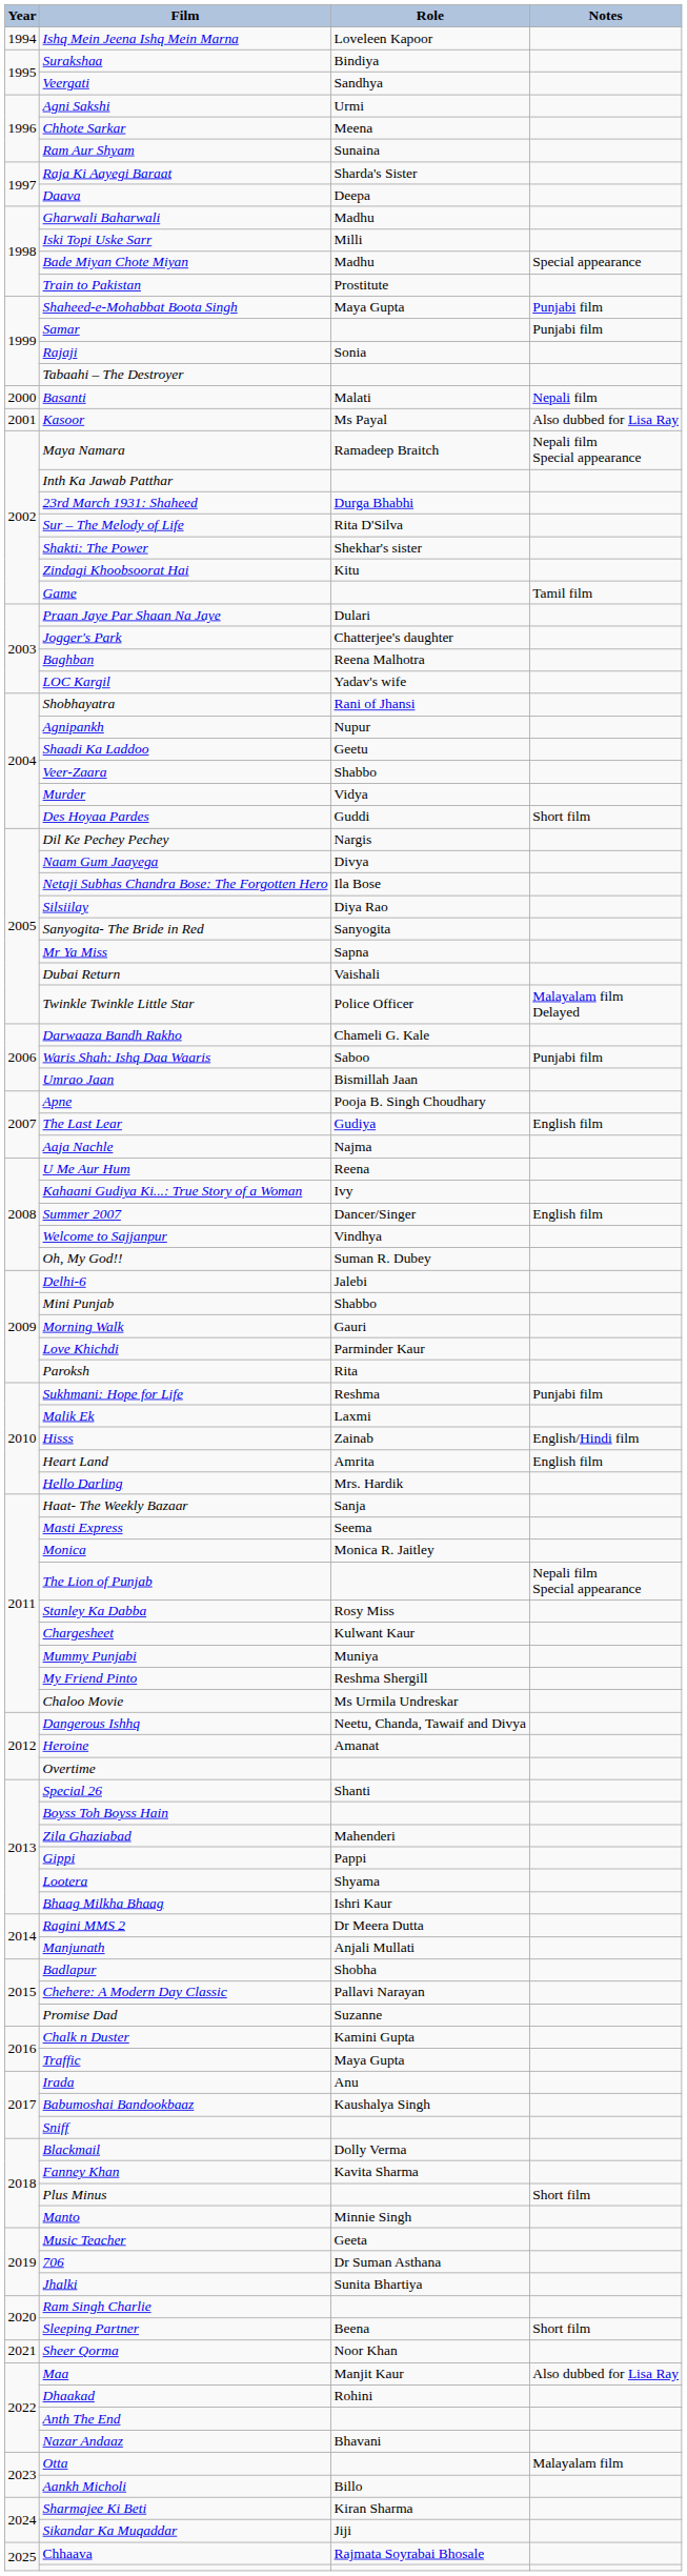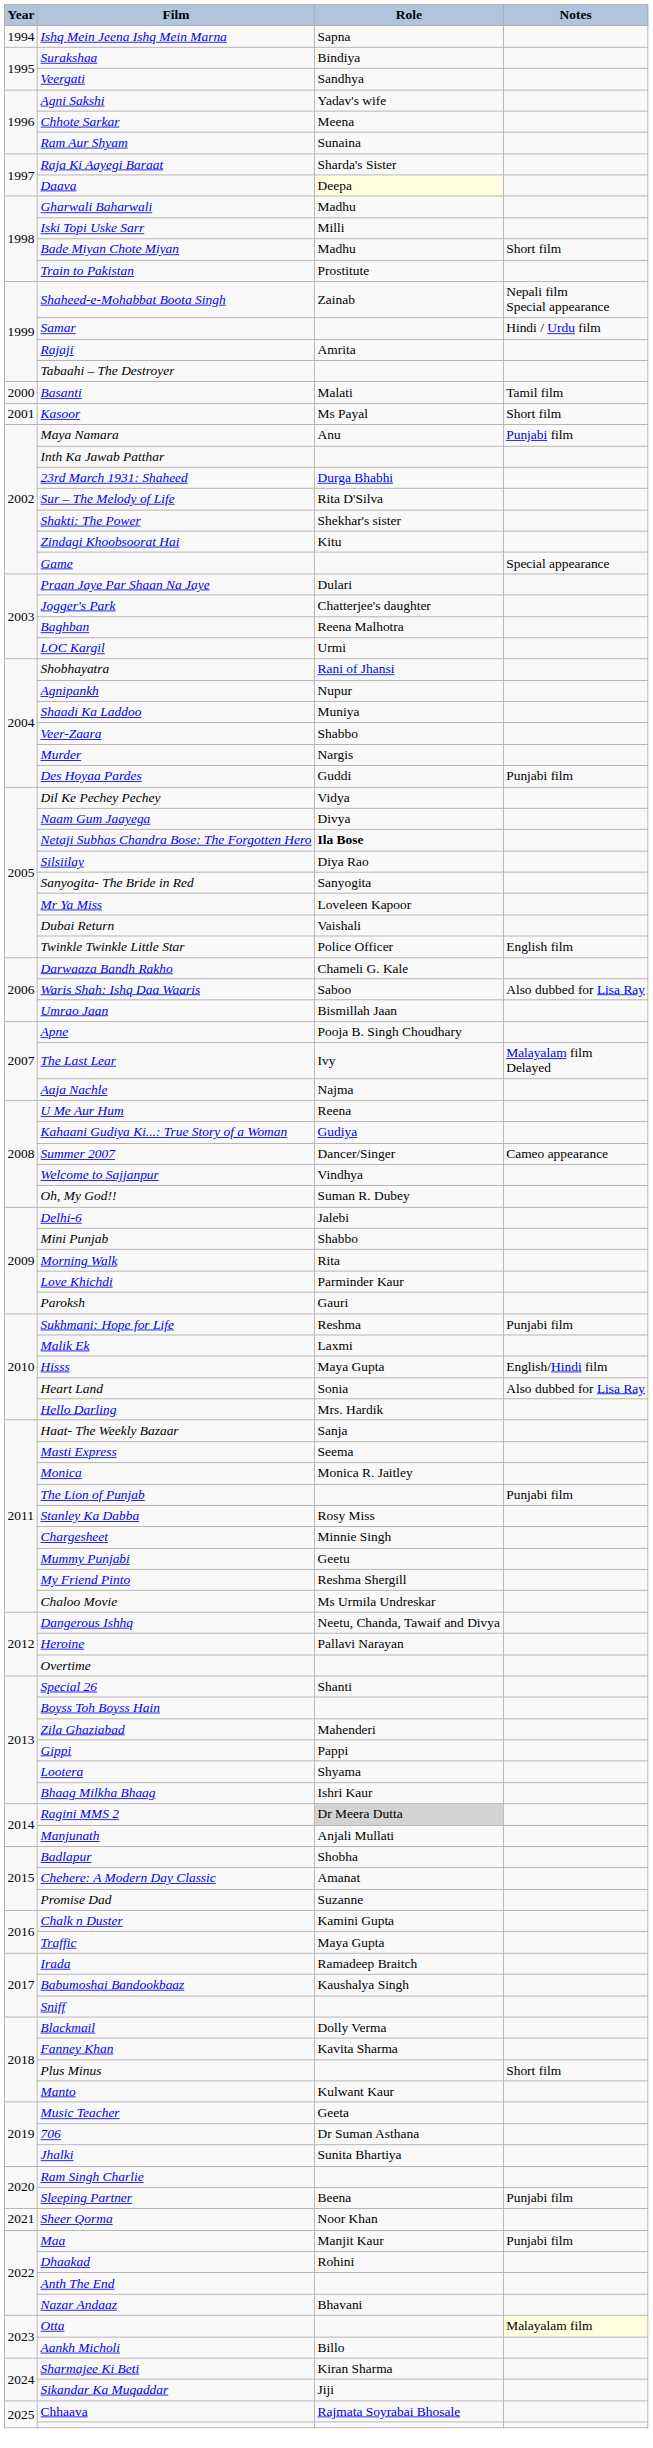Ishq Mein Jeena Ishq Mein Marna | Role: Loveleen Kapoor -> Sapna
Agni Sakshi | Role: Urmi -> Yadav's wife
Daava | Role: no background -> lightyellow background
Bade Miyan Chote Miyan | Notes: Special appearance -> Short film
Shaheed-e-Mohabbat Boota Singh | Role: Maya Gupta -> Zainab
Shaheed-e-Mohabbat Boota Singh | Notes: Punjabi film -> Nepali film Special appearance
Samar | Notes: Punjabi film -> Hindi / Urdu film
Rajaji | Role: Sonia -> Amrita
Basanti | Notes: Nepali film -> Tamil film
Kasoor | Notes: Also dubbed for Lisa Ray -> Short film
Maya Namara | Role: Ramadeep Braitch -> Anu
Maya Namara | Notes: Nepali film Special appearance -> Punjabi film
Game | Notes: Tamil film -> Special appearance
LOC Kargil | Role: Yadav's wife -> Urmi
Shaadi Ka Laddoo | Role: Geetu -> Muniya
Murder | Role: Vidya -> Nargis
Des Hoyaa Pardes | Notes: Short film -> Punjabi film
Dil Ke Pechey Pechey | Role: Nargis -> Vidya
Netaji Subhas Chandra Bose: The Forgotten Hero | Role: normal -> bold
Mr Ya Miss | Role: Sapna -> Loveleen Kapoor
Twinkle Twinkle Little Star | Notes: Malayalam film Delayed -> English film
Waris Shah: Ishq Daa Waaris | Notes: Punjabi film -> Also dubbed for Lisa Ray
The Last Lear | Role: Gudiya -> Ivy
The Last Lear | Notes: English film -> Malayalam film Delayed
Kahaani Gudiya Ki...: True Story of a Woman | Role: Ivy -> Gudiya
Summer 2007 | Notes: English film -> Cameo appearance
Morning Walk | Role: Gauri -> Rita
Paroksh | Role: Rita -> Gauri
Hisss | Role: Zainab -> Maya Gupta
Heart Land | Role: Amrita -> Sonia
Heart Land | Notes: English film -> Also dubbed for Lisa Ray
The Lion of Punjab | Notes: Nepali film Special appearance -> Punjabi film
Chargesheet | Role: Kulwant Kaur -> Minnie Singh
Mummy Punjabi | Role: Muniya -> Geetu
Heroine | Role: Amanat -> Pallavi Narayan
Ragini MMS 2 | Role: no background -> lightgrey background
Chehere: A Modern Day Classic | Role: Pallavi Narayan -> Amanat
Irada | Role: Anu -> Ramadeep Braitch
Manto | Role: Minnie Singh -> Kulwant Kaur
Sleeping Partner | Notes: Short film -> Punjabi film
Maa | Notes: Also dubbed for Lisa Ray -> Punjabi film
Otta | Notes: no background -> lightyellow background
